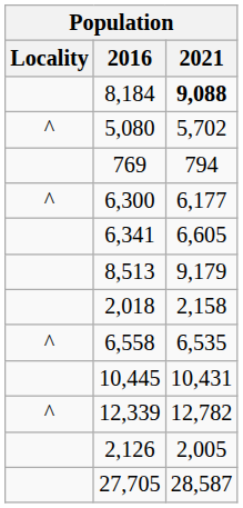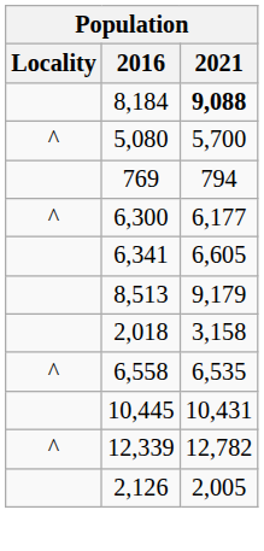5,080 | 2021: 5,702 -> 5,700
2,018 | 2021: 2,158 -> 3,158
- row: 27,705 | 28,587
